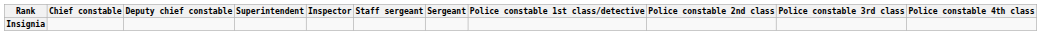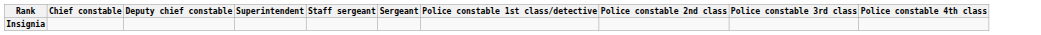- column: Inspector
